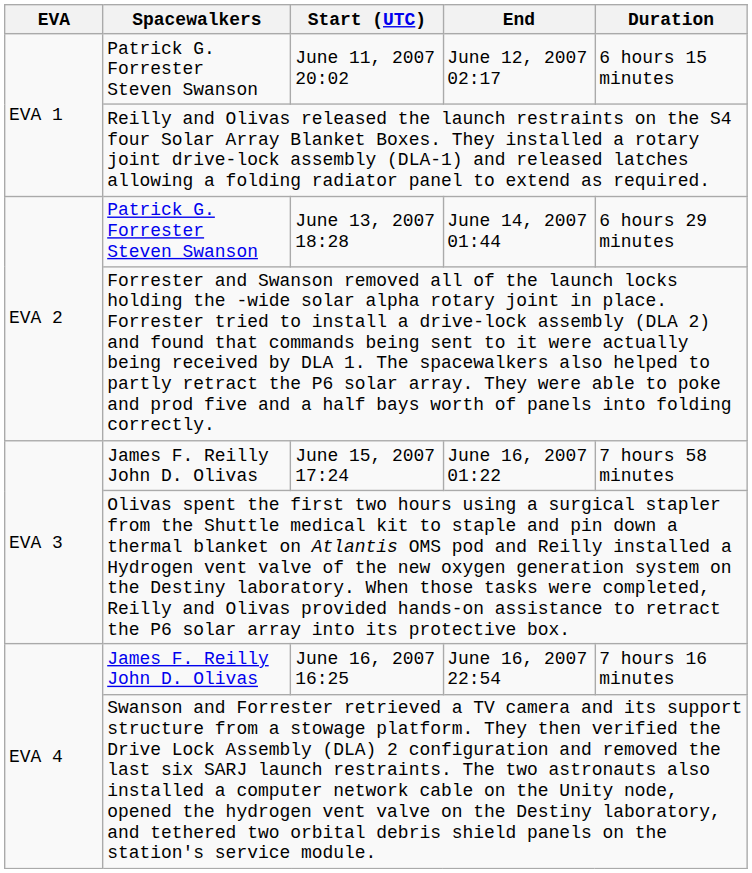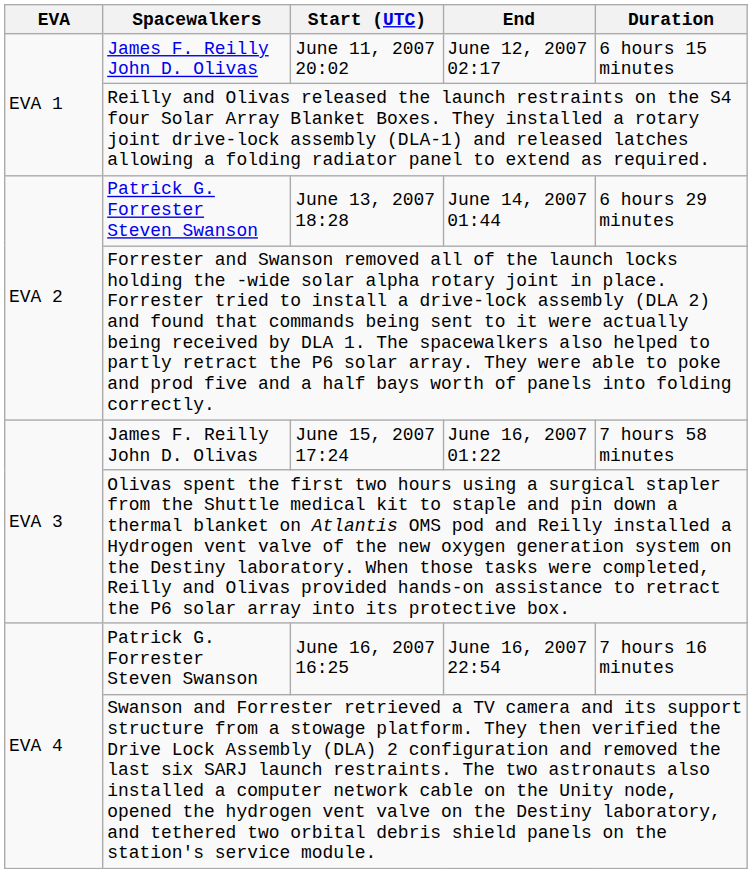June 11, 2007 20:02 | Spacewalkers: Patrick G. Forrester Steven Swanson -> James F. Reilly John D. Olivas
June 16, 2007 16:25 | Spacewalkers: James F. Reilly John D. Olivas -> Patrick G. Forrester Steven Swanson
